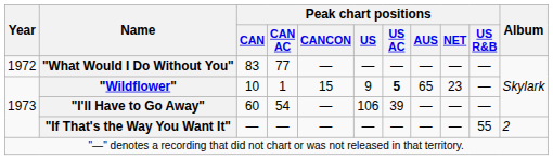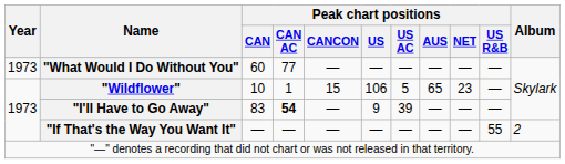"What Would I Do Without You" | Year: 1972 -> 1973
"What Would I Do Without You" | Peak chart positions / CAN: 83 -> 60
"Wildflower" | Peak chart positions / US: 9 -> 106
"Wildflower" | Peak chart positions / US AC: bold -> normal
"I'll Have to Go Away" | Peak chart positions / CAN: 60 -> 83
"I'll Have to Go Away" | Peak chart positions / CAN AC: normal -> bold
"I'll Have to Go Away" | Peak chart positions / US: 106 -> 9
